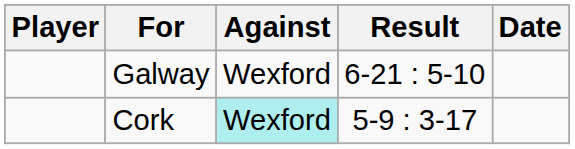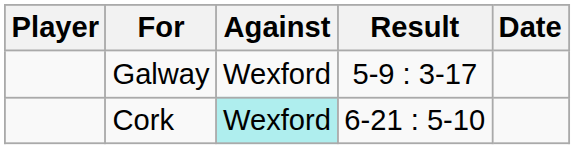Galway | Result: 6-21 : 5-10 -> 5-9 : 3-17
Cork | Result: 5-9 : 3-17 -> 6-21 : 5-10
